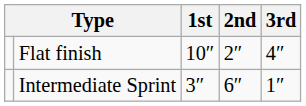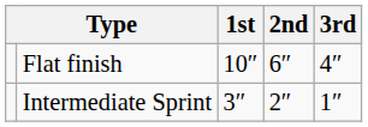Flat finish | 2nd: 2″ -> 6″
Intermediate Sprint | 2nd: 6″ -> 2″
